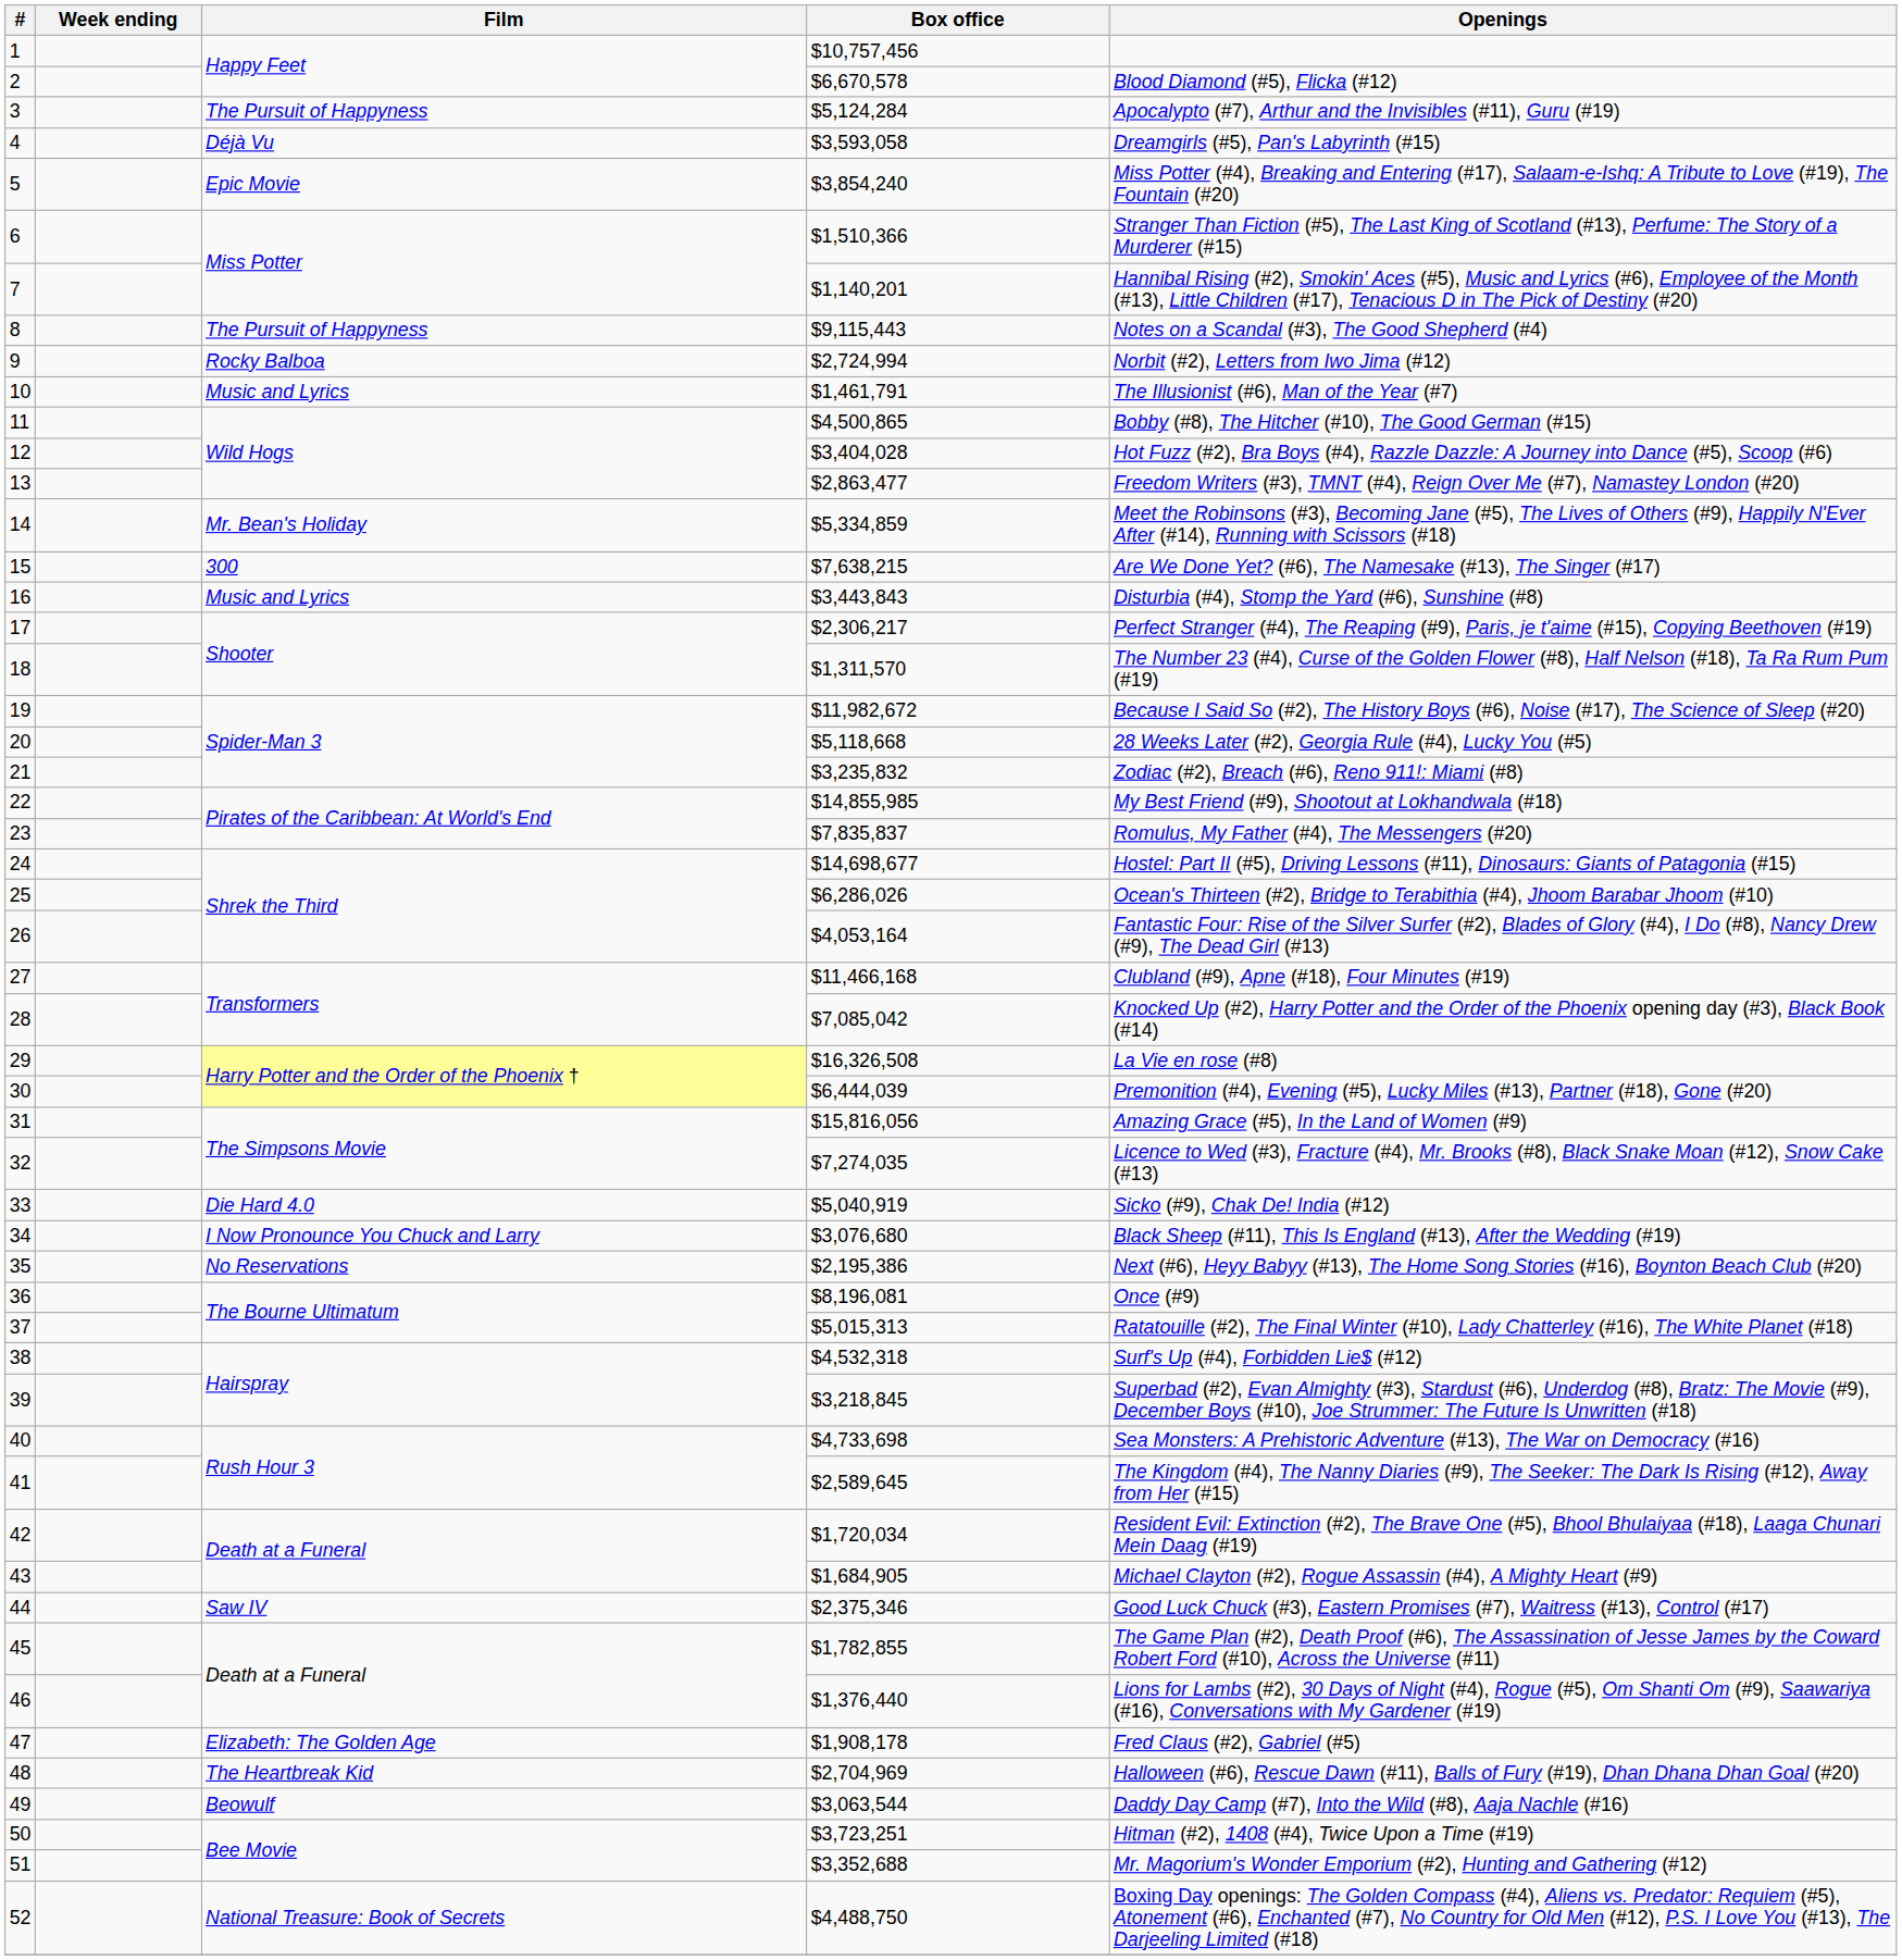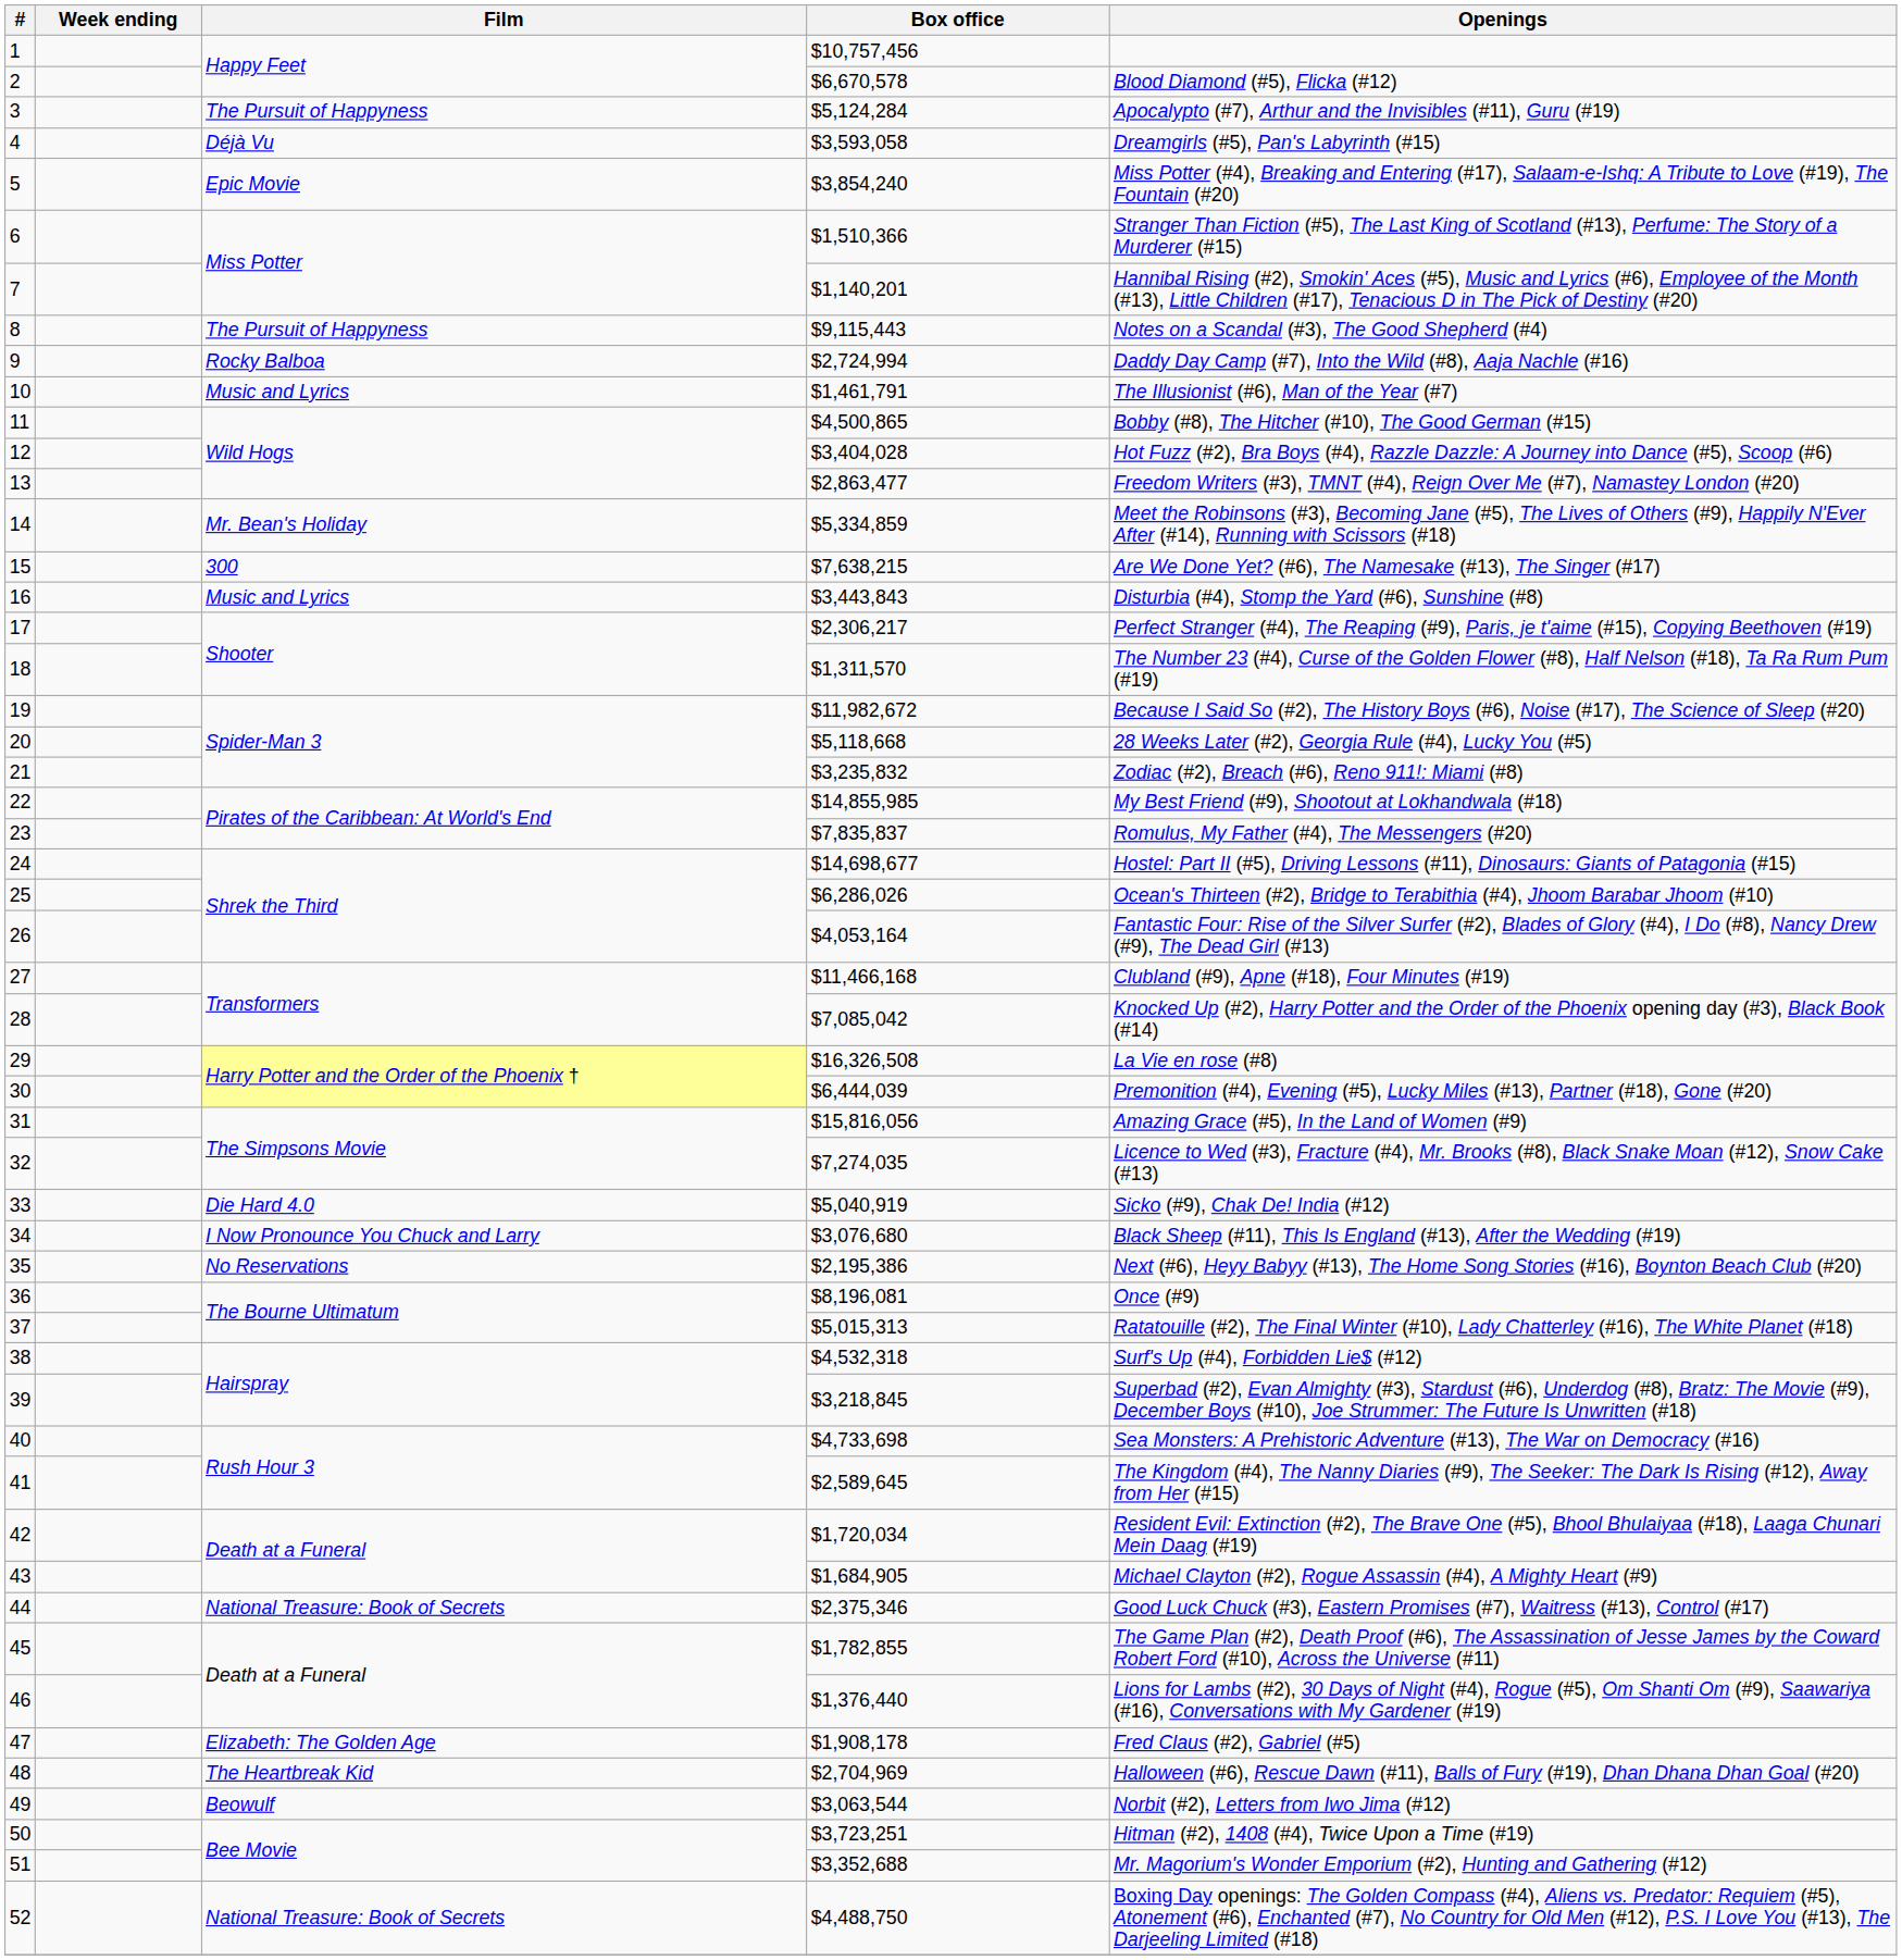9 | Openings: Norbit (#2), Letters from Iwo Jima (#12) -> Daddy Day Camp (#7), Into the Wild (#8), Aaja Nachle (#16)
44 | Film: Saw IV -> National Treasure: Book of Secrets
49 | Openings: Daddy Day Camp (#7), Into the Wild (#8), Aaja Nachle (#16) -> Norbit (#2), Letters from Iwo Jima (#12)
